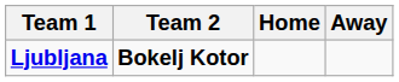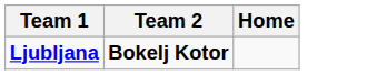- column: Away
